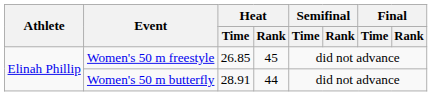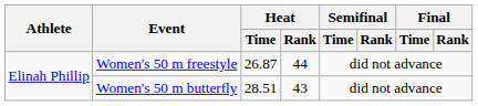Women's 50 m freestyle | Heat / Time: 26.85 -> 26.87
Women's 50 m freestyle | Heat / Rank: 45 -> 44
Women's 50 m butterfly | Heat / Time: 28.91 -> 28.51
Women's 50 m butterfly | Heat / Rank: 44 -> 43
